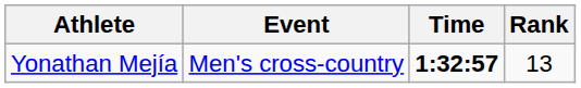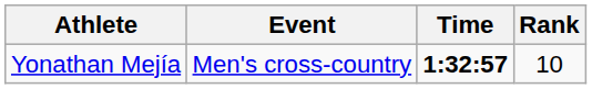Yonathan Mejía | Rank: 13 -> 10
